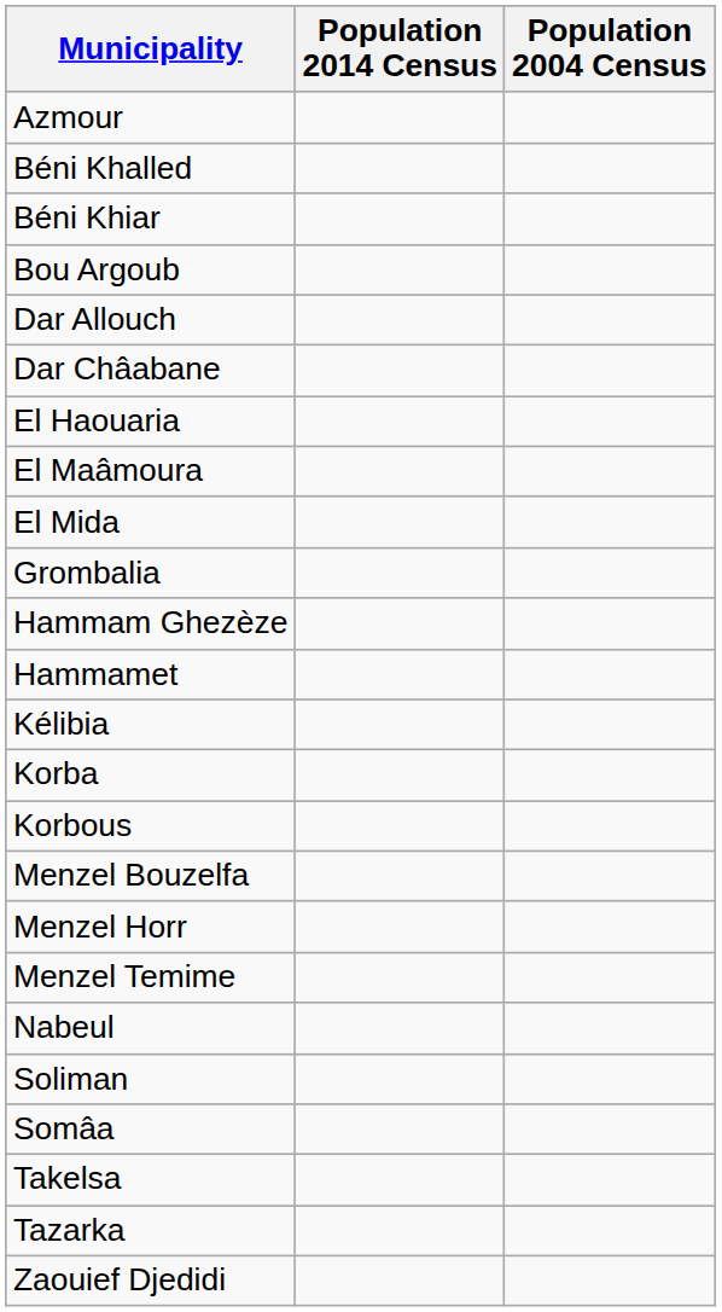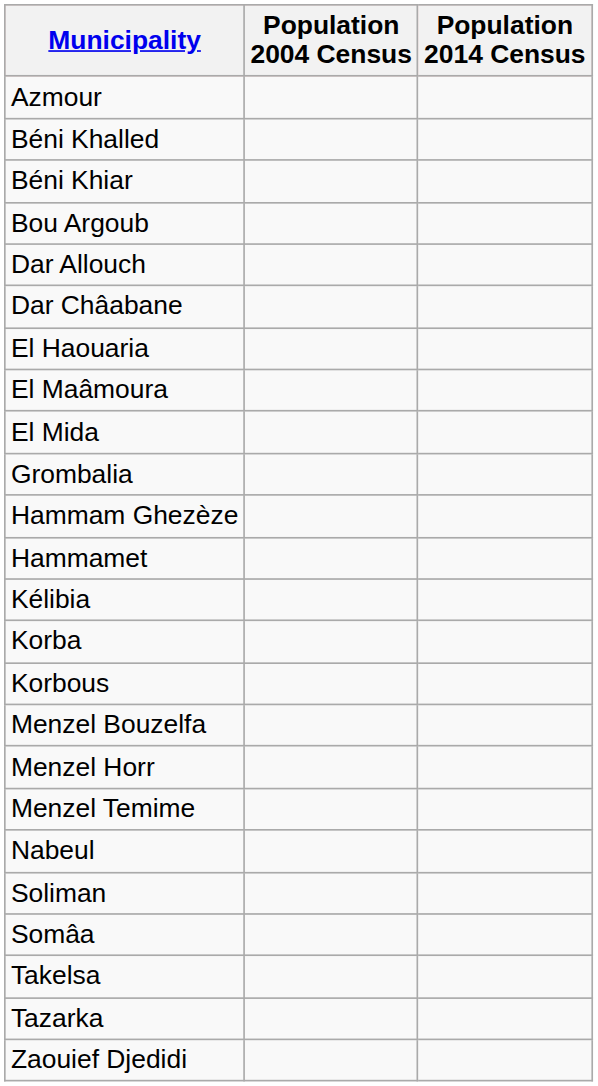columns swapped: Population 2004 Census <-> Population 2014 Census
